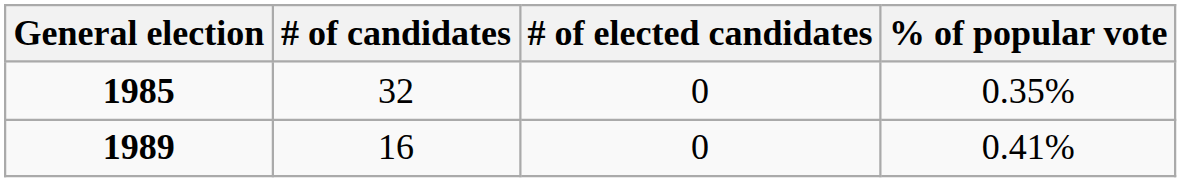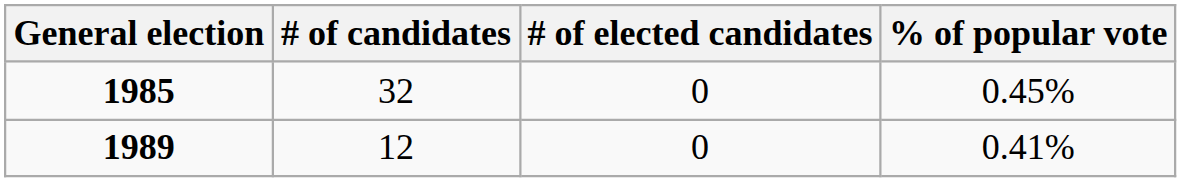1985 | % of popular vote: 0.35% -> 0.45%
1989 | # of candidates: 16 -> 12
